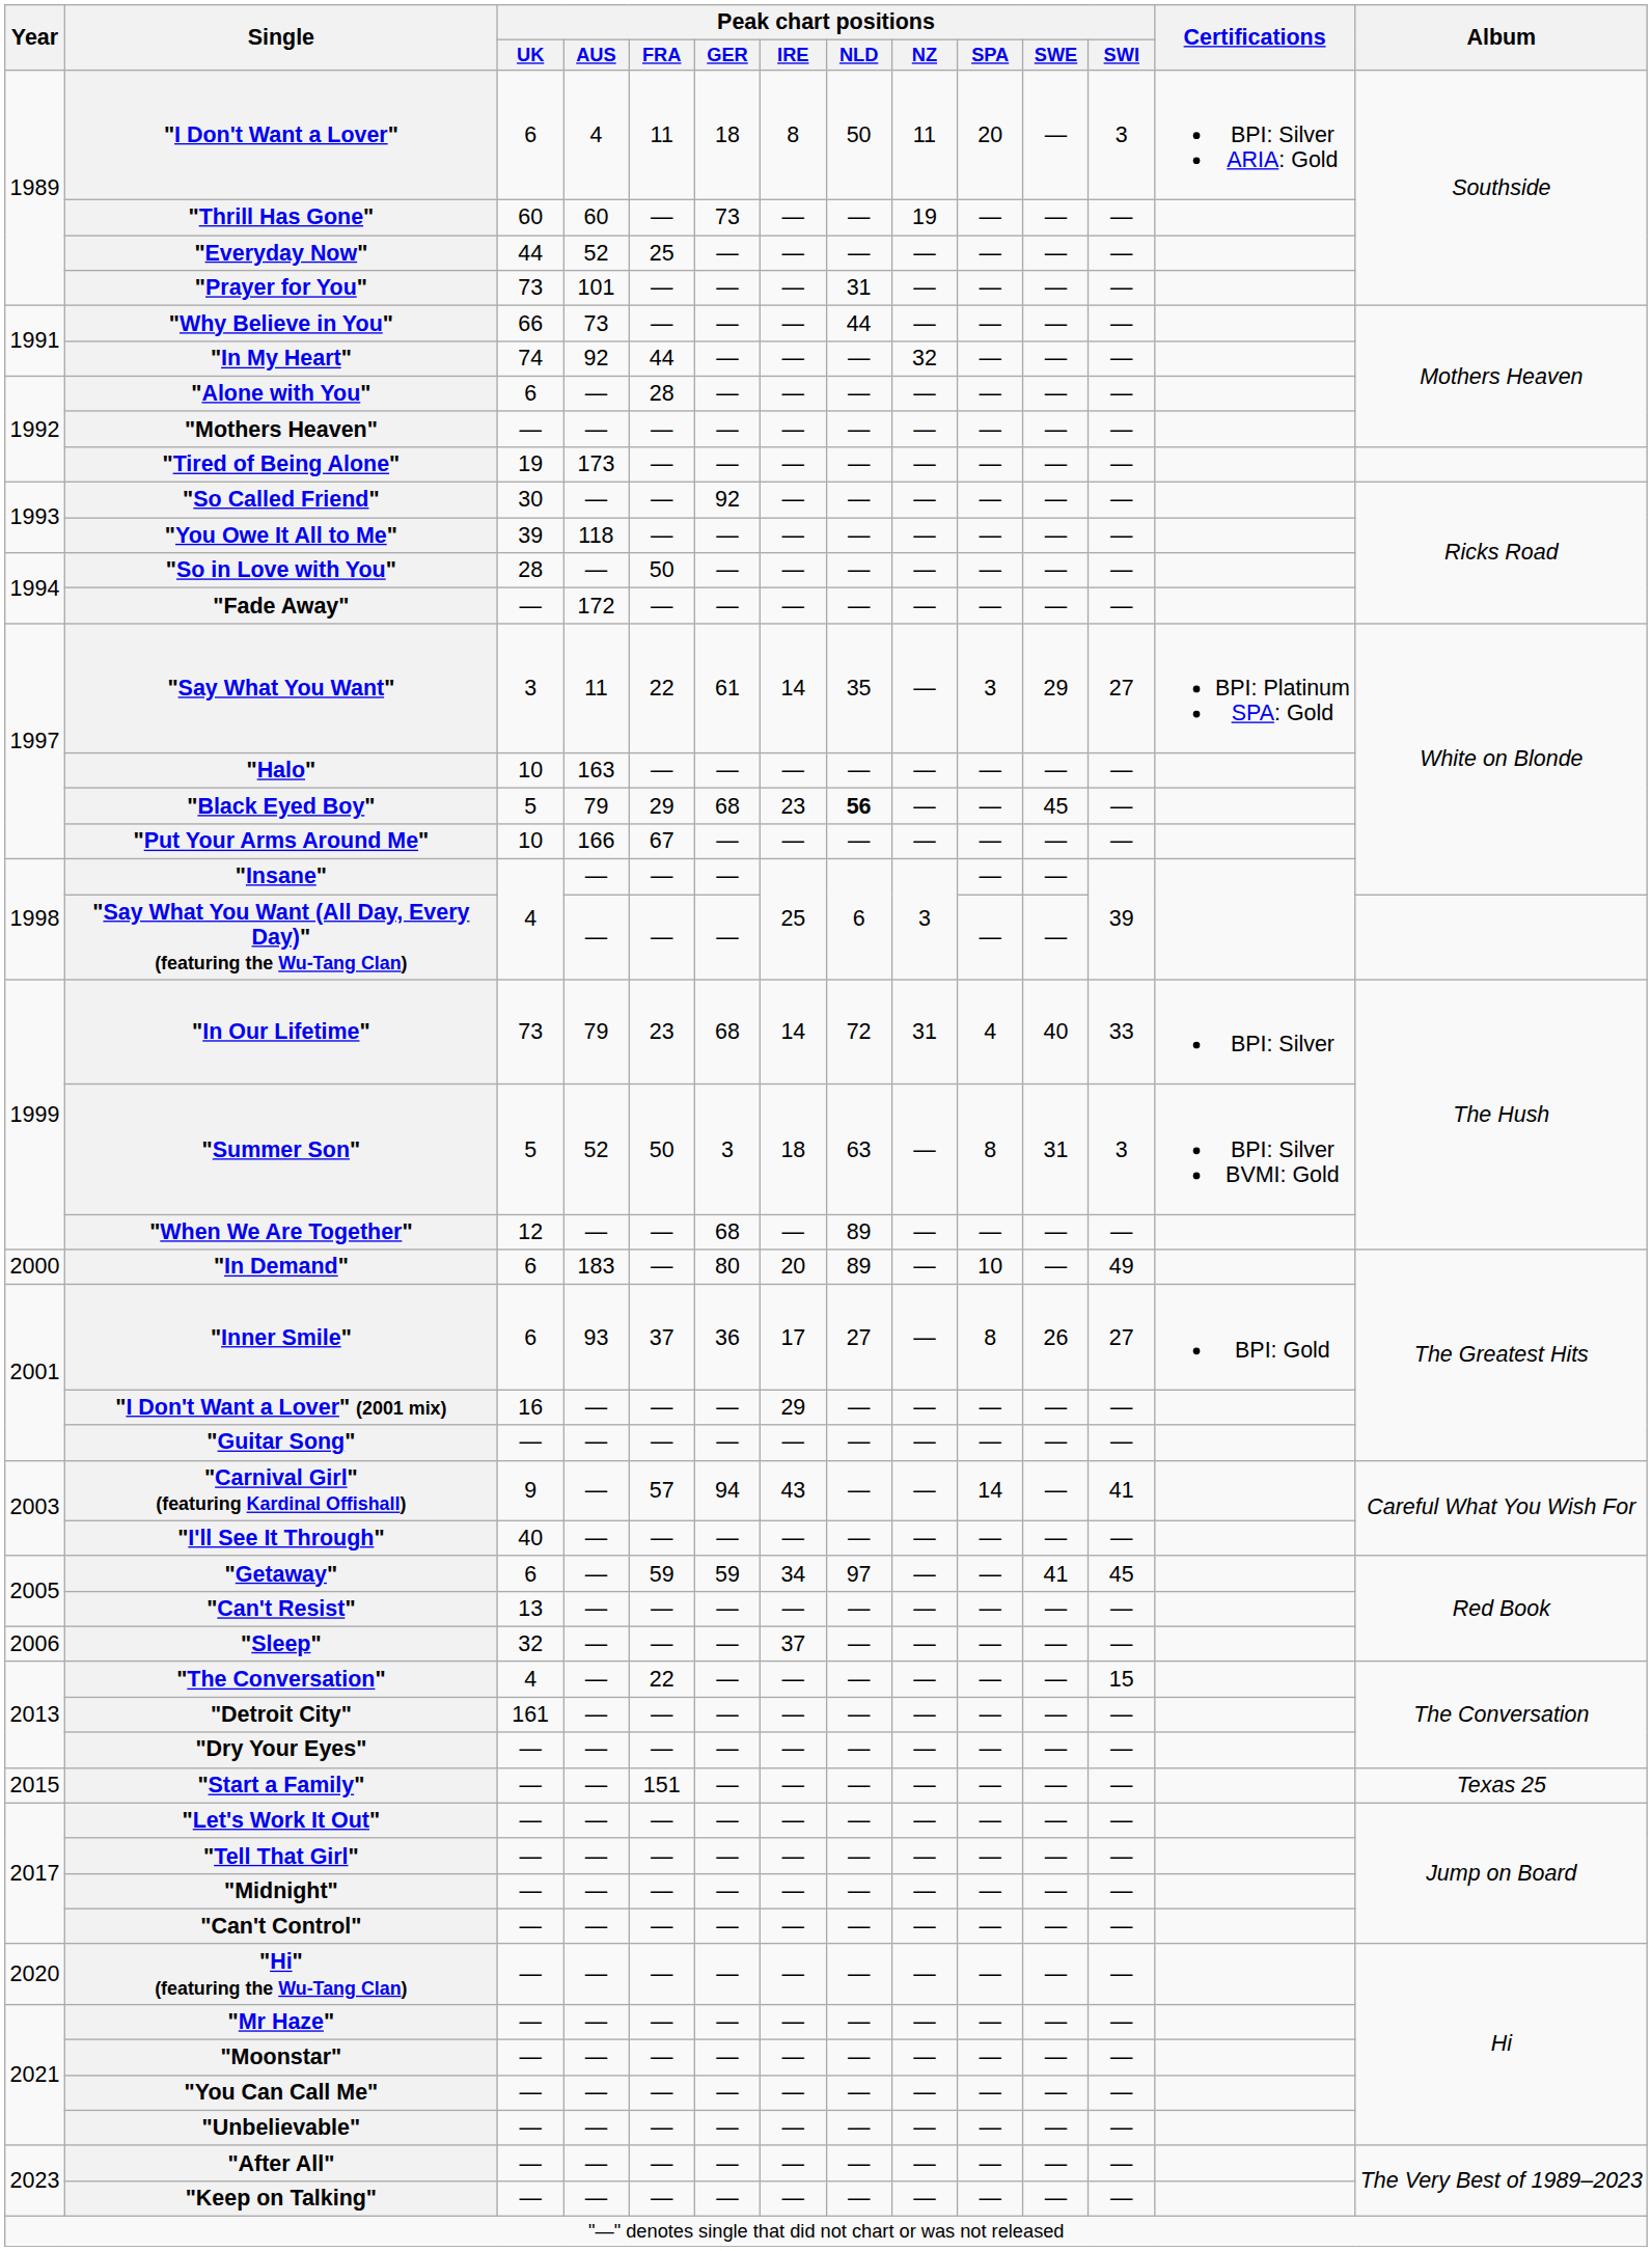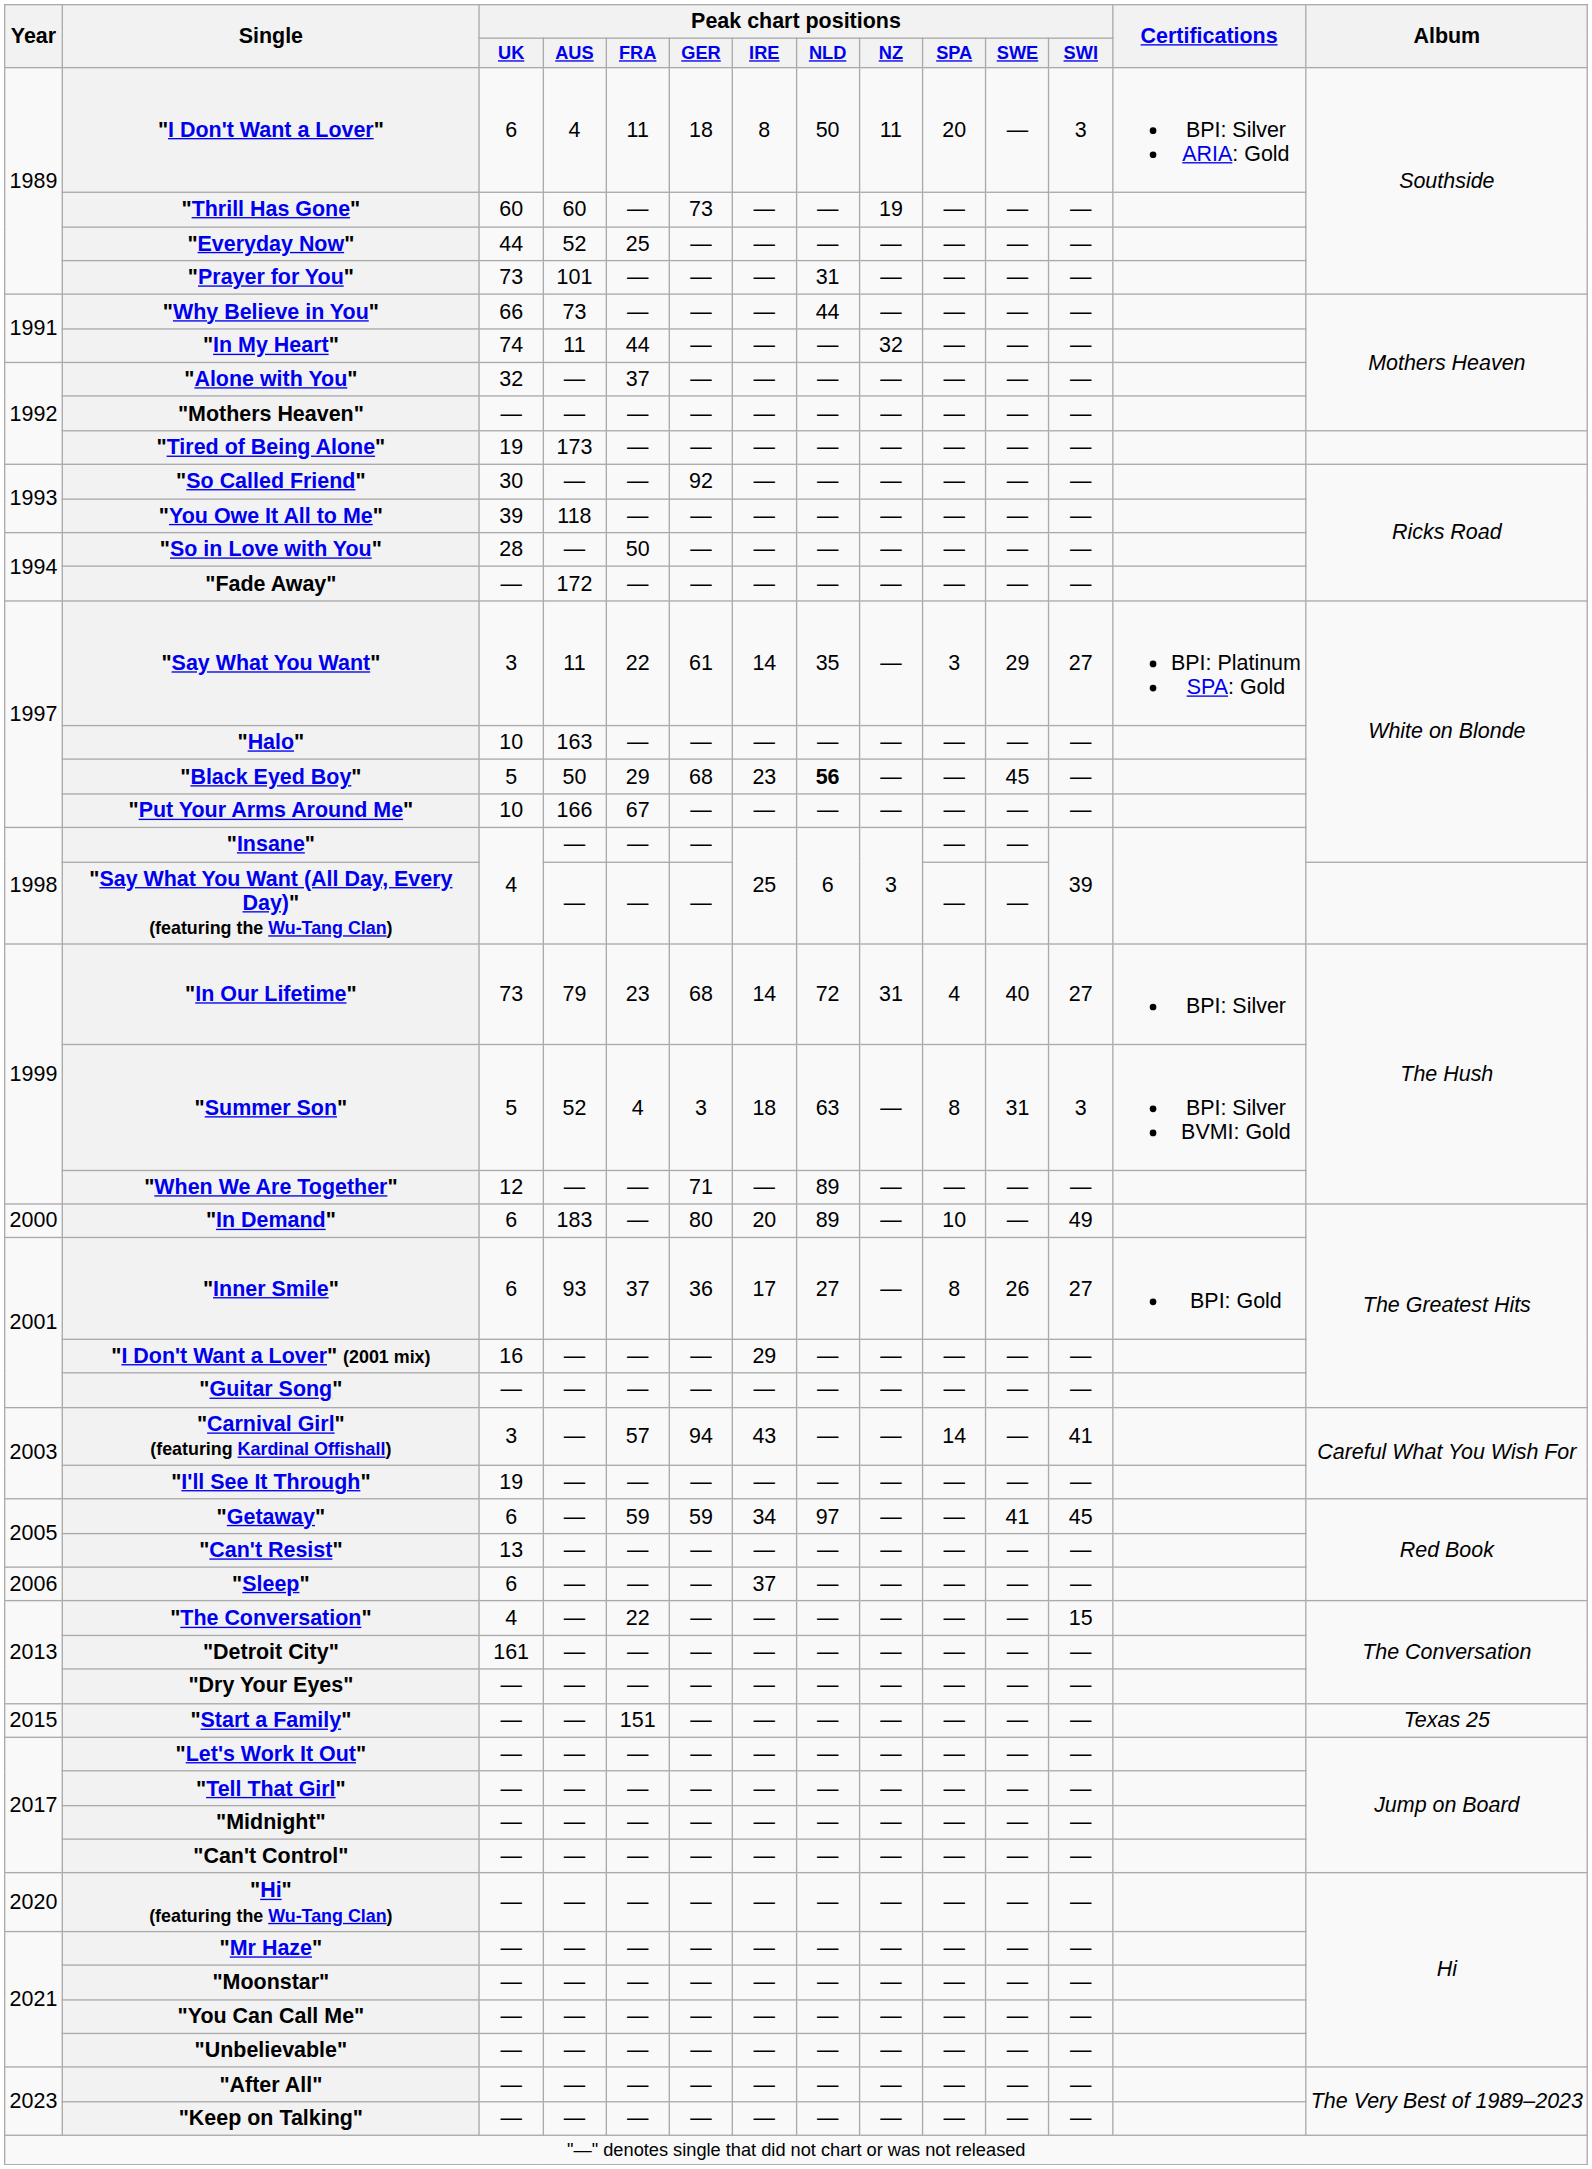"In My Heart" | Peak chart positions / AUS: 92 -> 11
"Alone with You" | Peak chart positions / UK: 6 -> 32
"Alone with You" | Peak chart positions / FRA: 28 -> 37
"Black Eyed Boy" | Peak chart positions / AUS: 79 -> 50
"In Our Lifetime" | Peak chart positions / SWI: 33 -> 27
"Summer Son" | Peak chart positions / FRA: 50 -> 4
"When We Are Together" | Peak chart positions / GER: 68 -> 71
"Carnival Girl" (featuring Kardinal Offishall) | Peak chart positions / UK: 9 -> 3
"I'll See It Through" | Peak chart positions / UK: 40 -> 19
"Sleep" | Peak chart positions / UK: 32 -> 6
